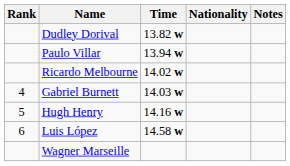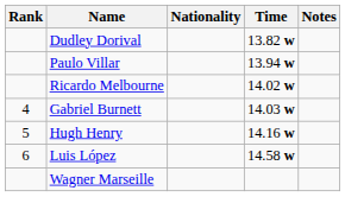columns swapped: Nationality <-> Time
